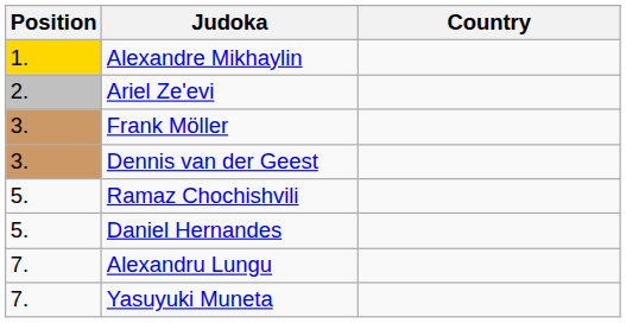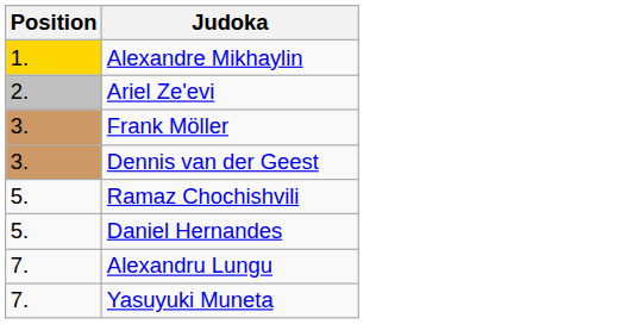- column: Country
